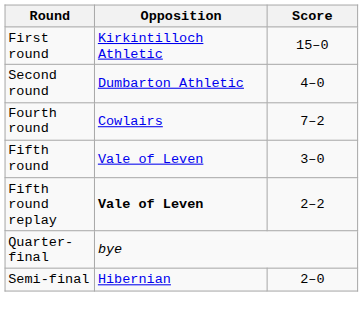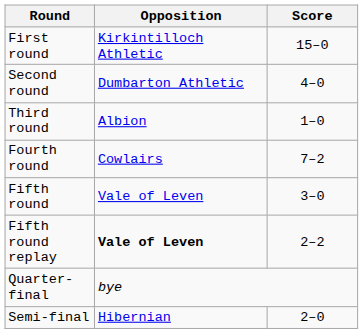+ row: Third round | Albion | 1–0
